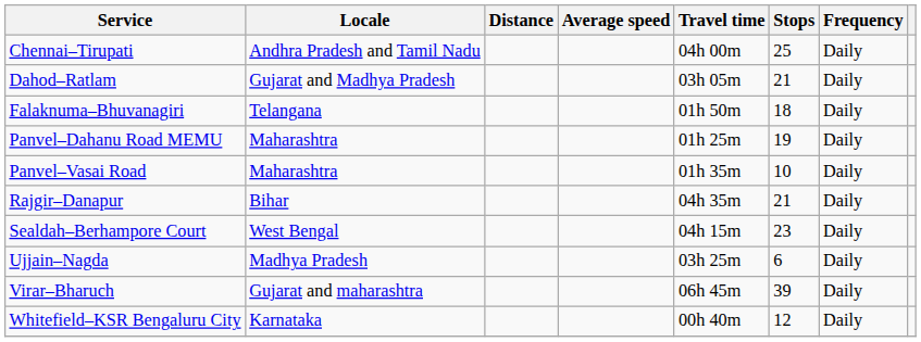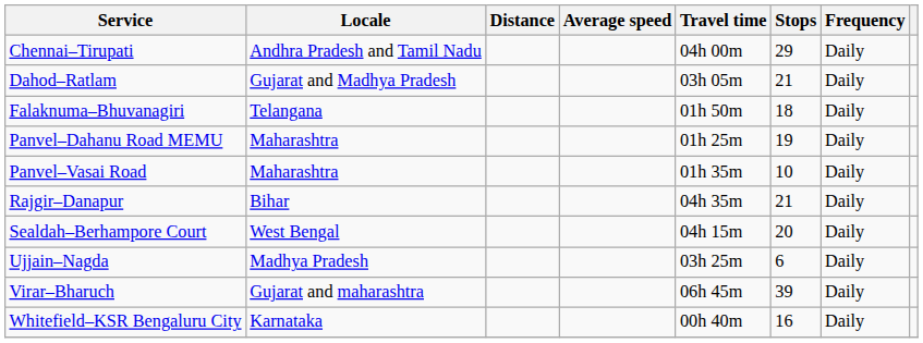Chennai–Tirupati | Stops: 25 -> 29
Sealdah–Berhampore Court | Stops: 23 -> 20
Whitefield–KSR Bengaluru City | Stops: 12 -> 16
